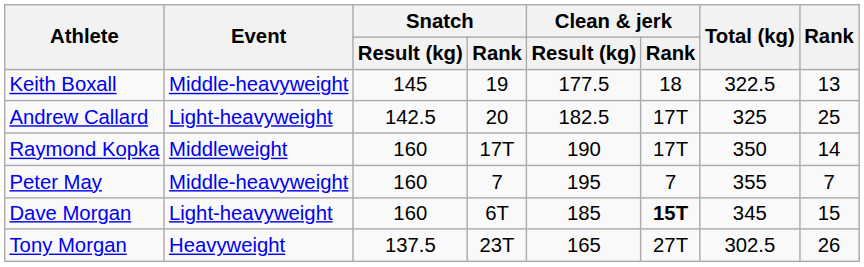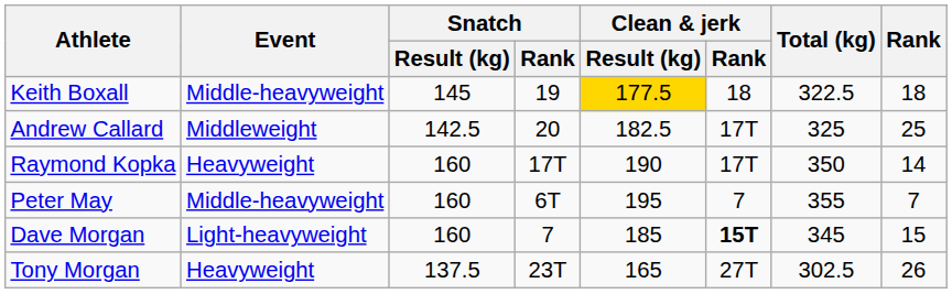Keith Boxall | Clean & jerk / Result (kg): no background -> gold background
Keith Boxall | Rank: 13 -> 18
Andrew Callard | Event: Light-heavyweight -> Middleweight
Raymond Kopka | Event: Middleweight -> Heavyweight
Peter May | Snatch / Rank: 7 -> 6T
Dave Morgan | Snatch / Rank: 6T -> 7
